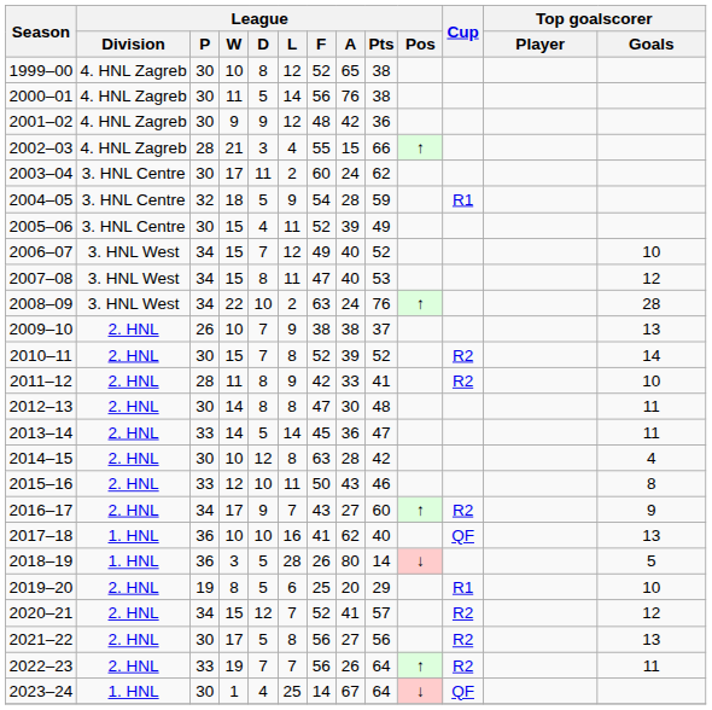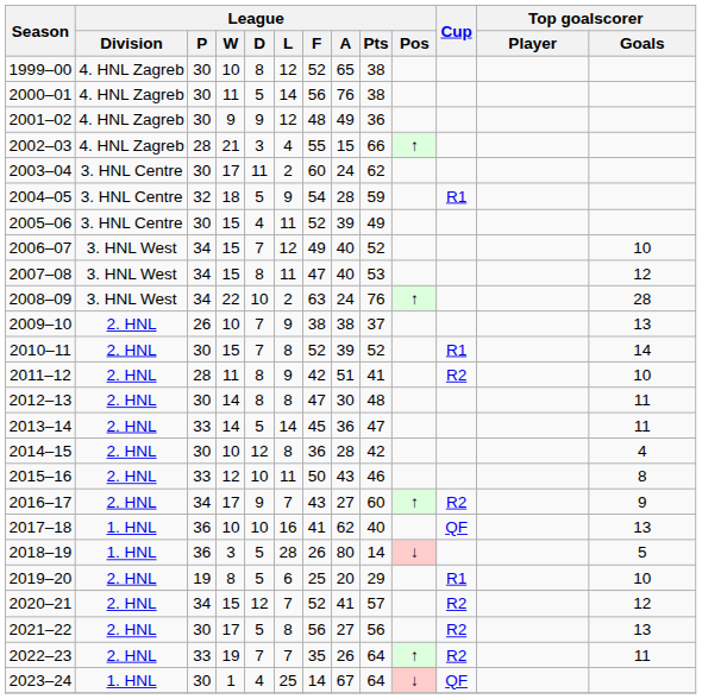2001–02 | League / A: 42 -> 49
2010–11 | Cup: R2 -> R1
2011–12 | League / A: 33 -> 51
2014–15 | League / F: 63 -> 36
2022–23 | League / F: 56 -> 35
